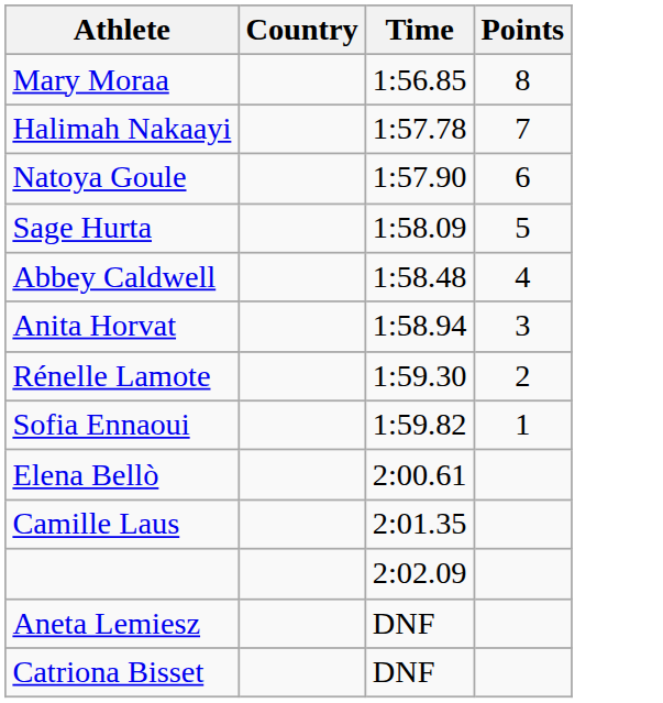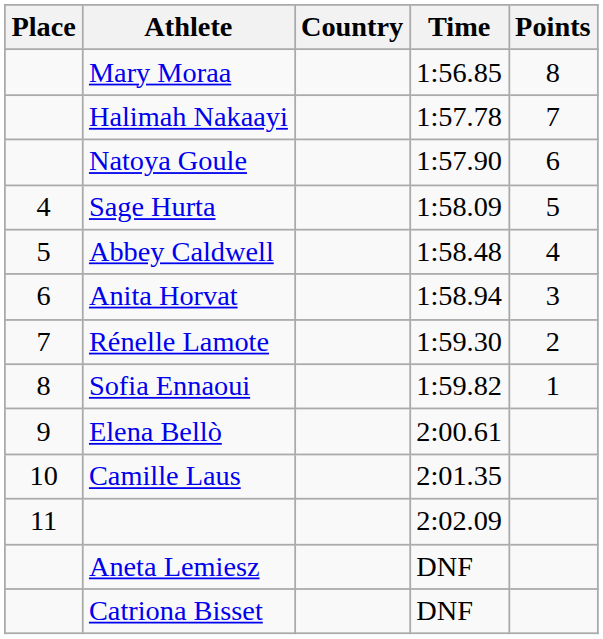+ column: Place | 4 | 5 | 6 | 7 | 8 | 9 | 10 | 11
